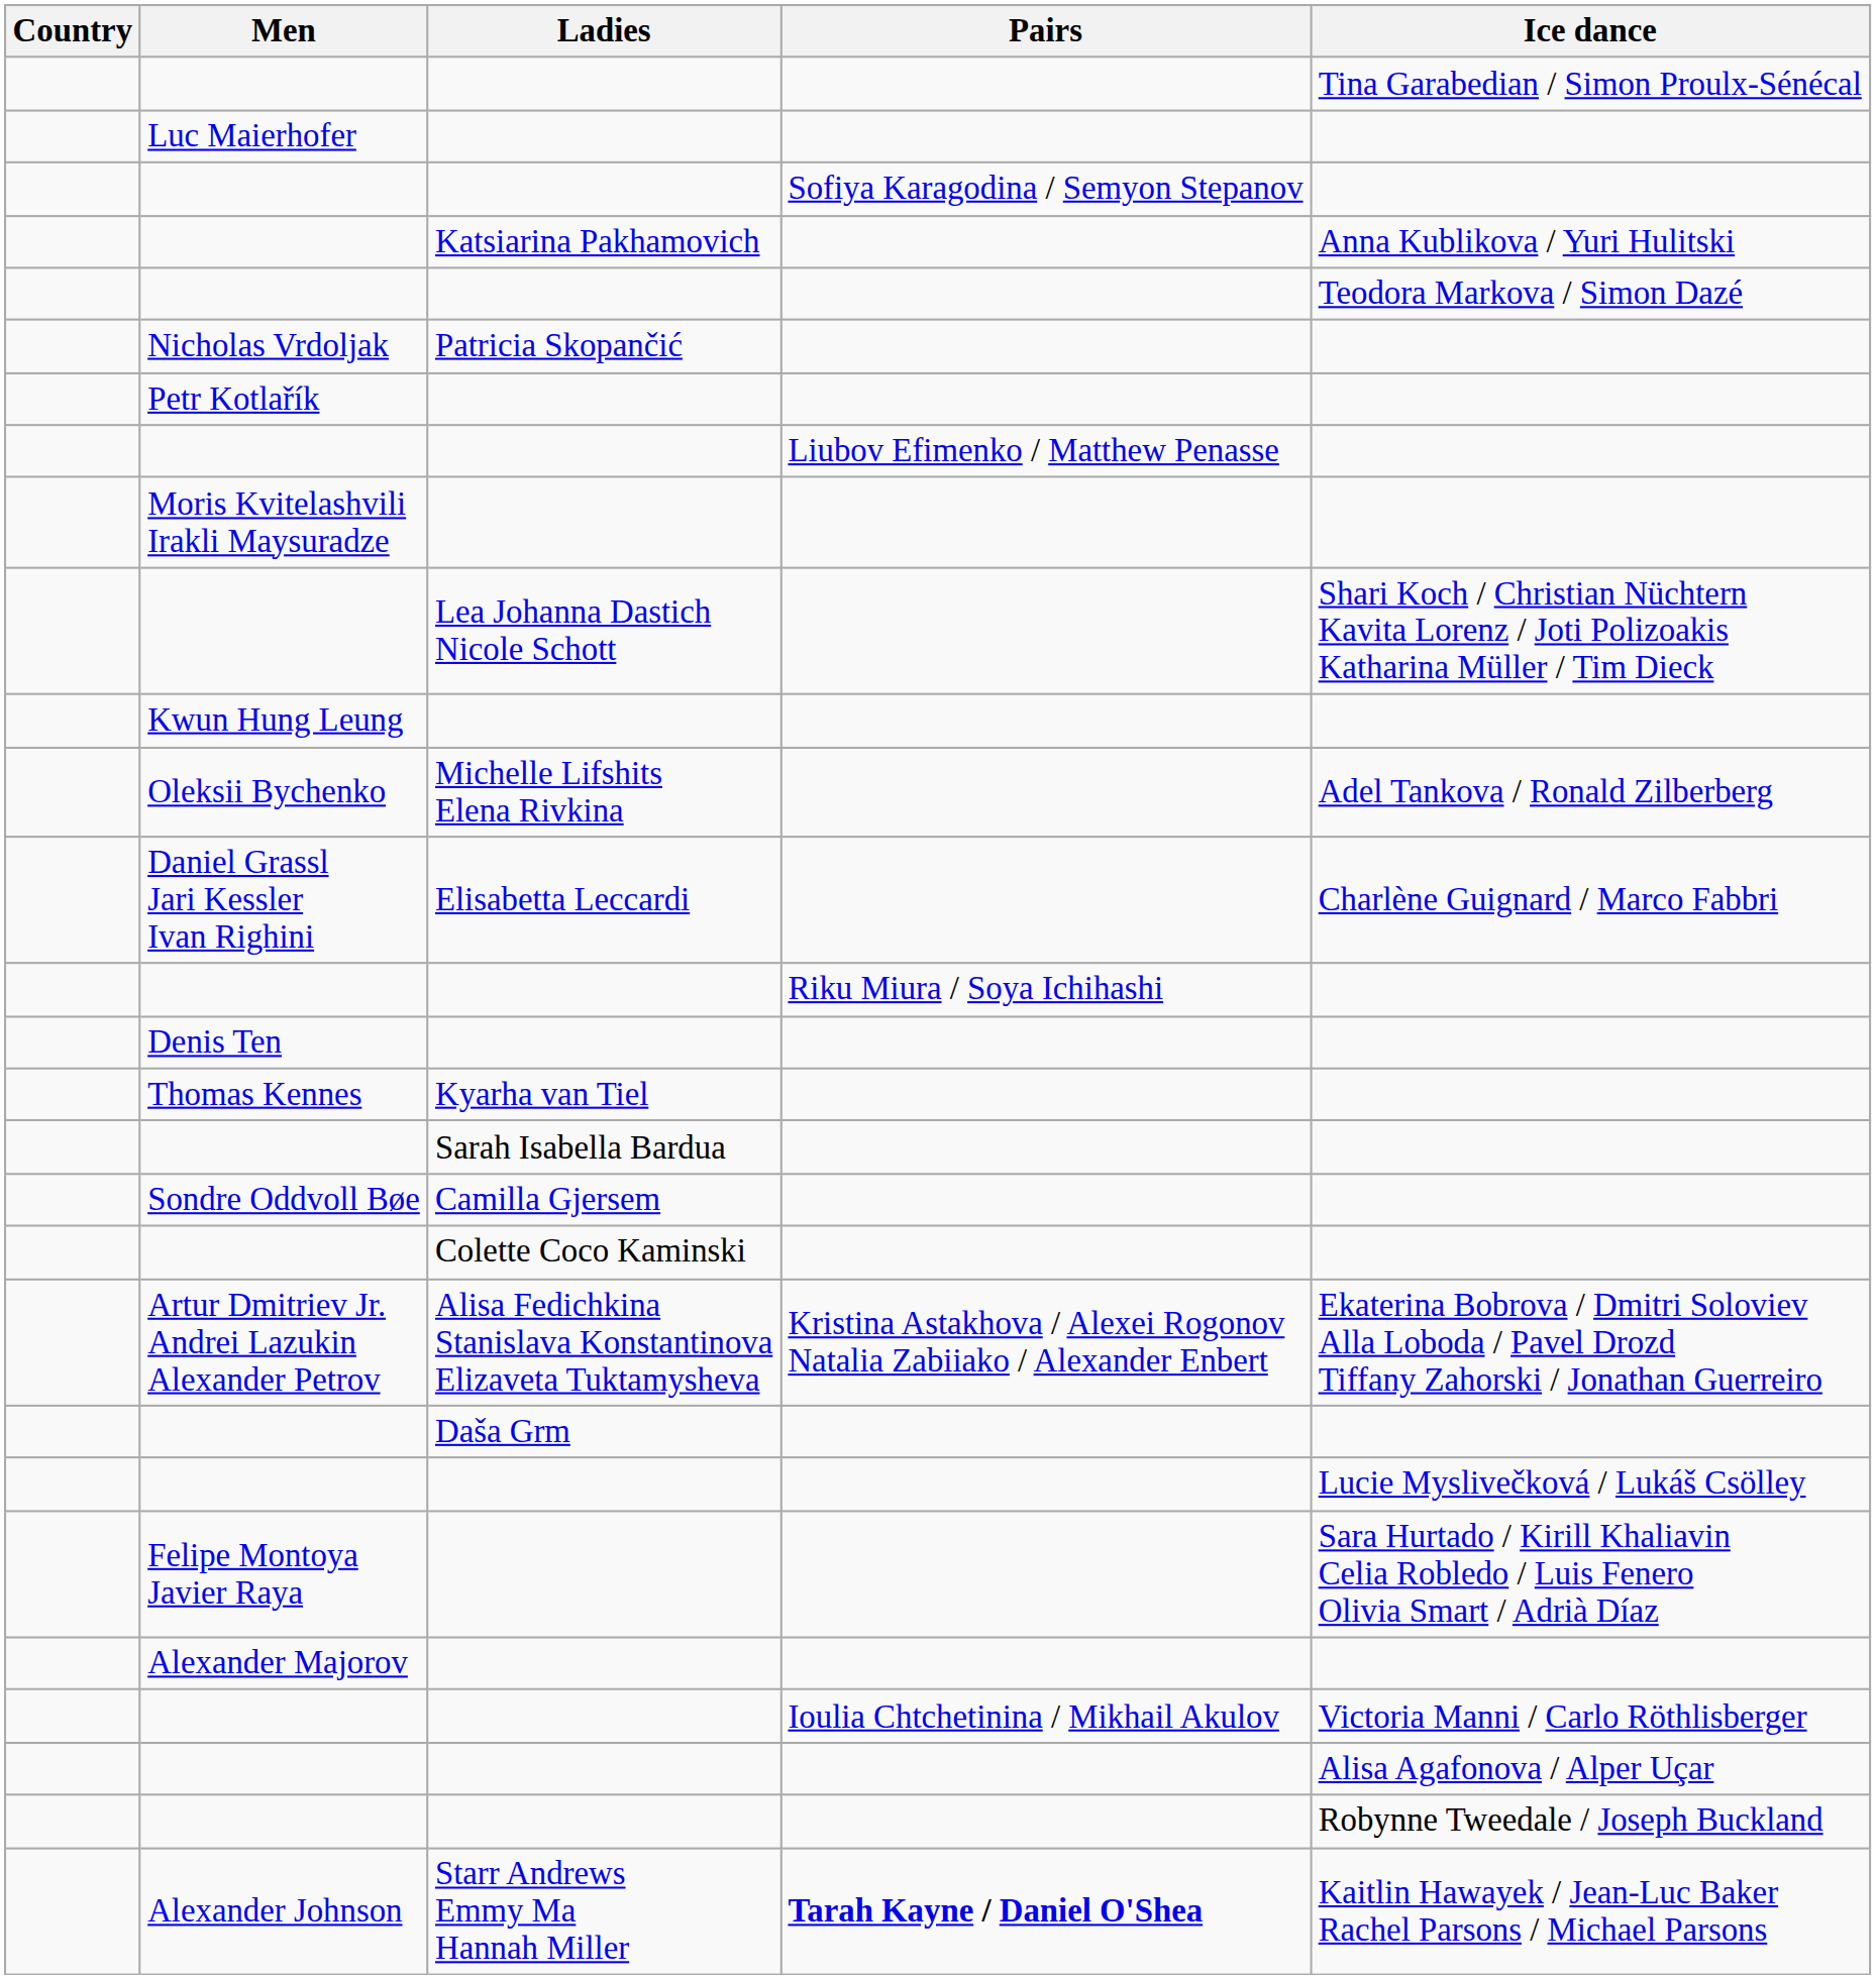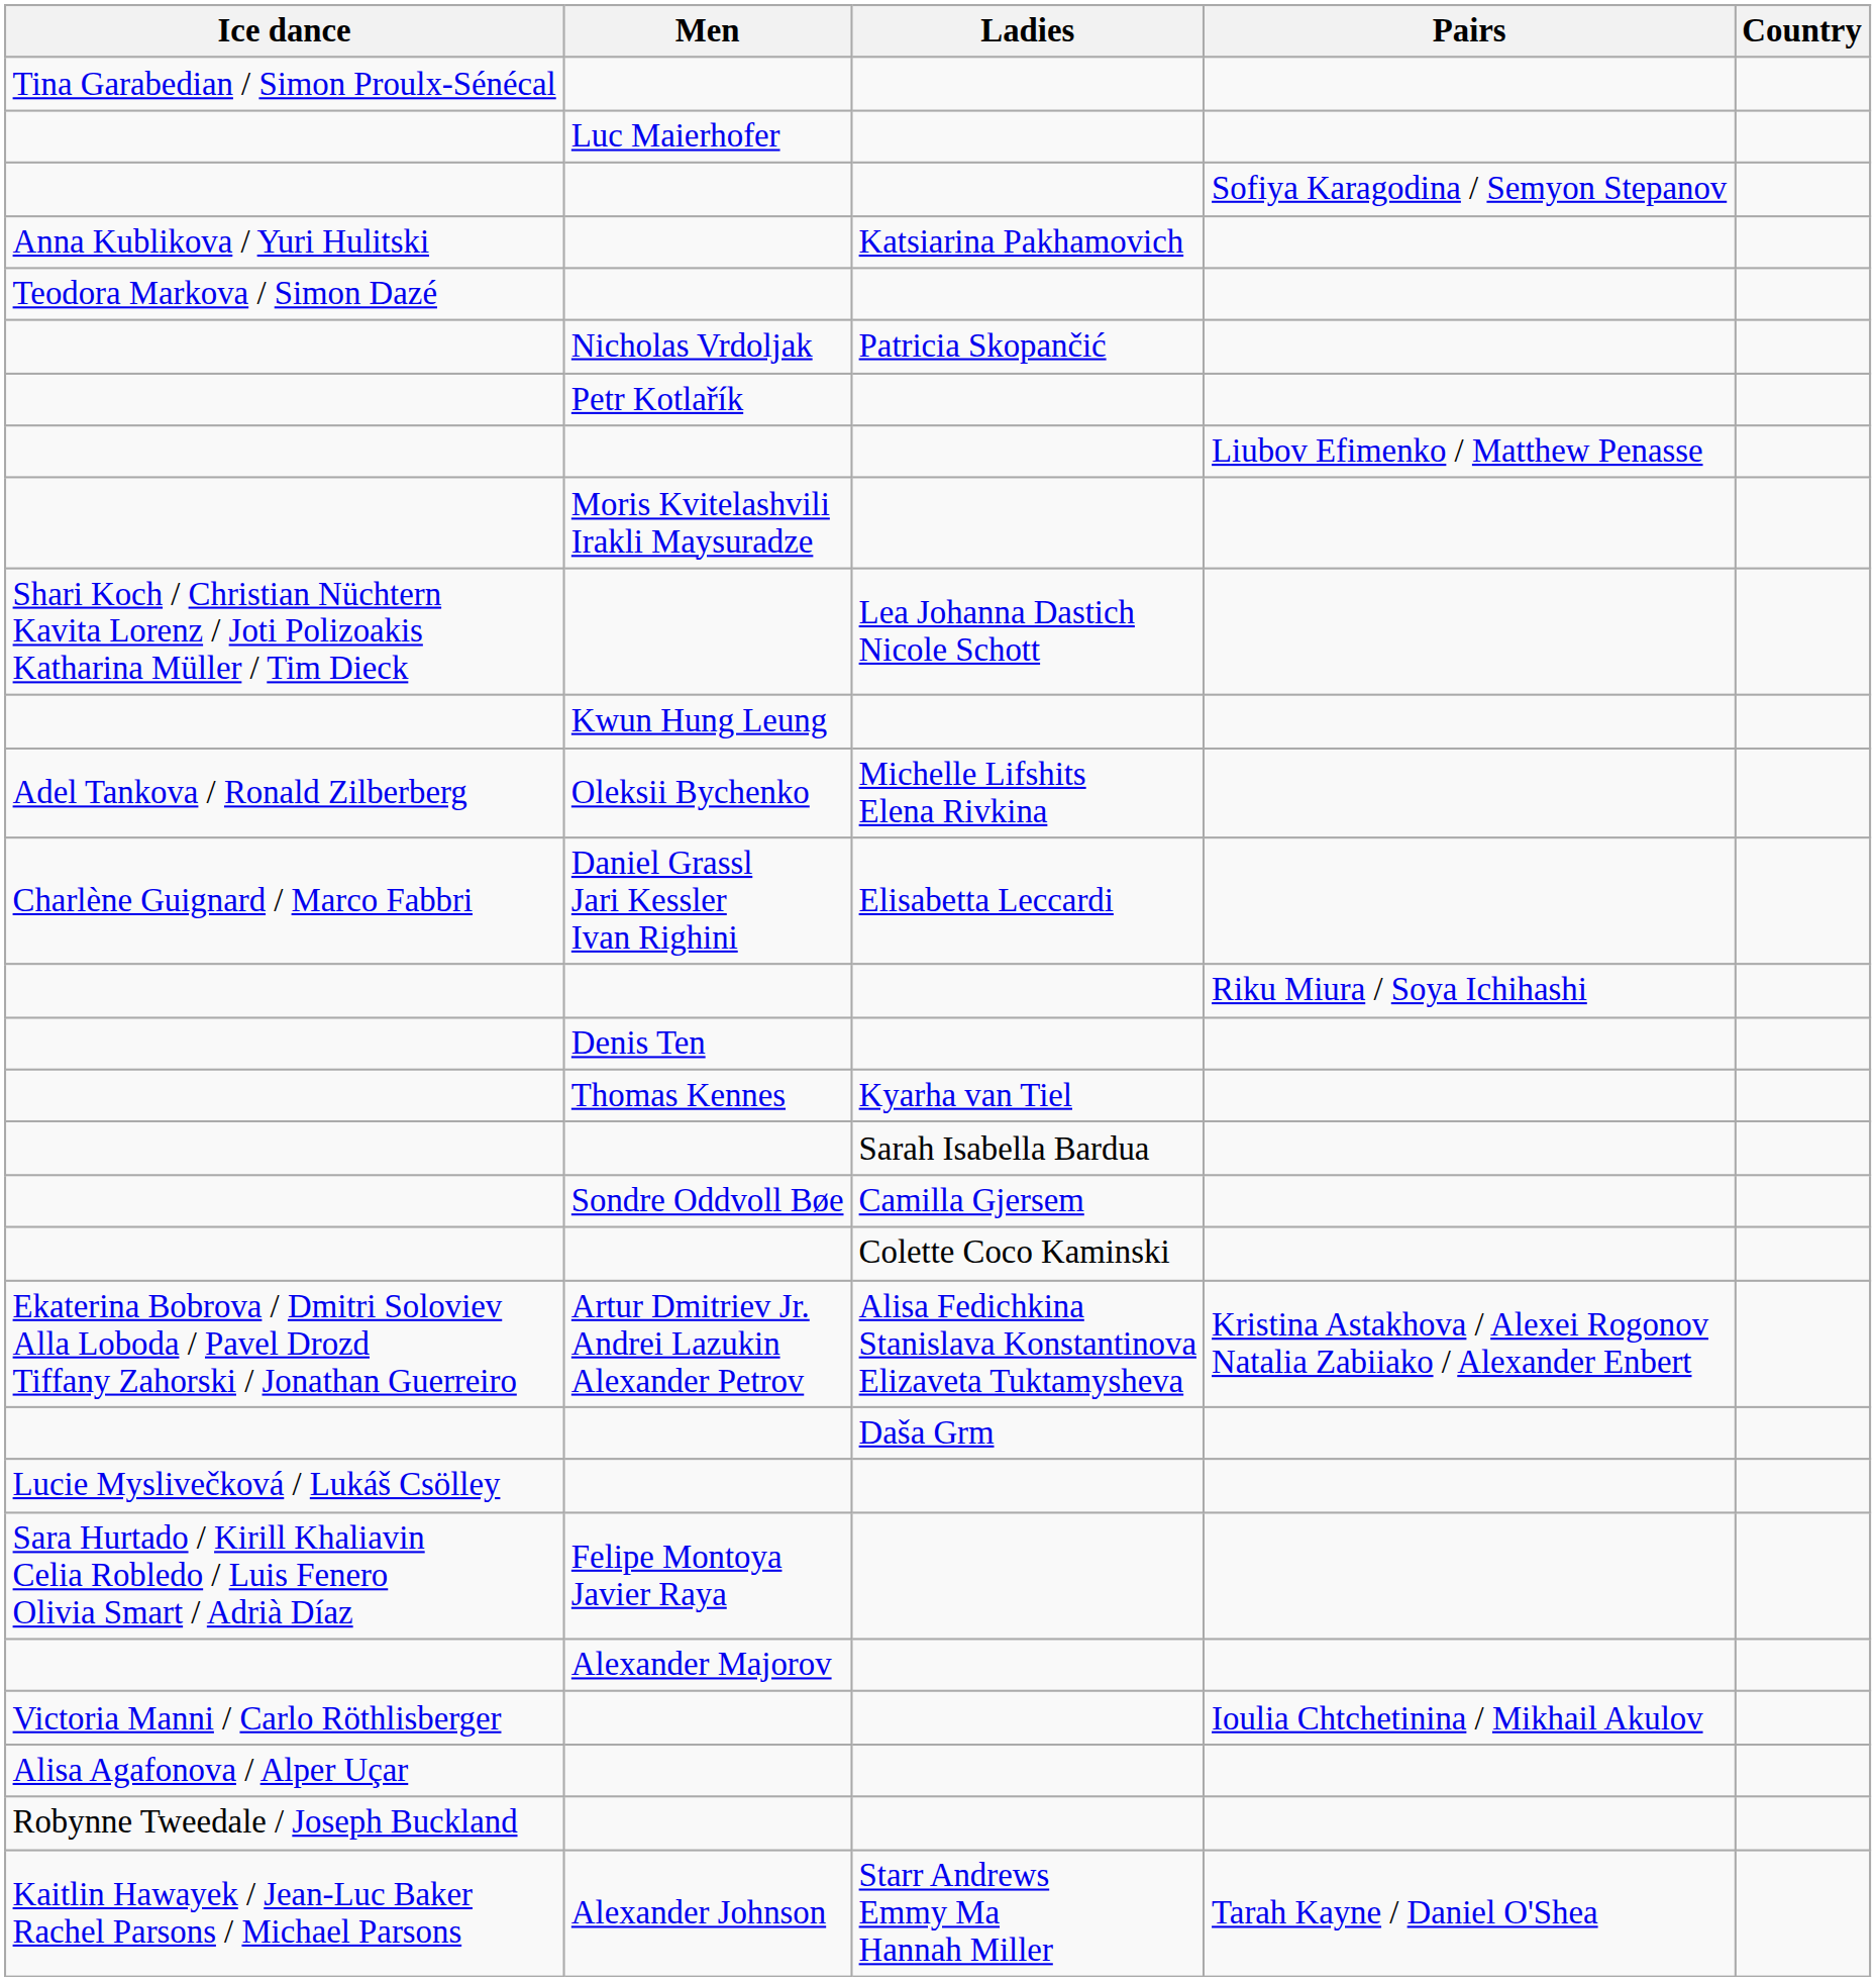columns swapped: Country <-> Ice dance
Alexander Johnson | Pairs: bold -> normal
